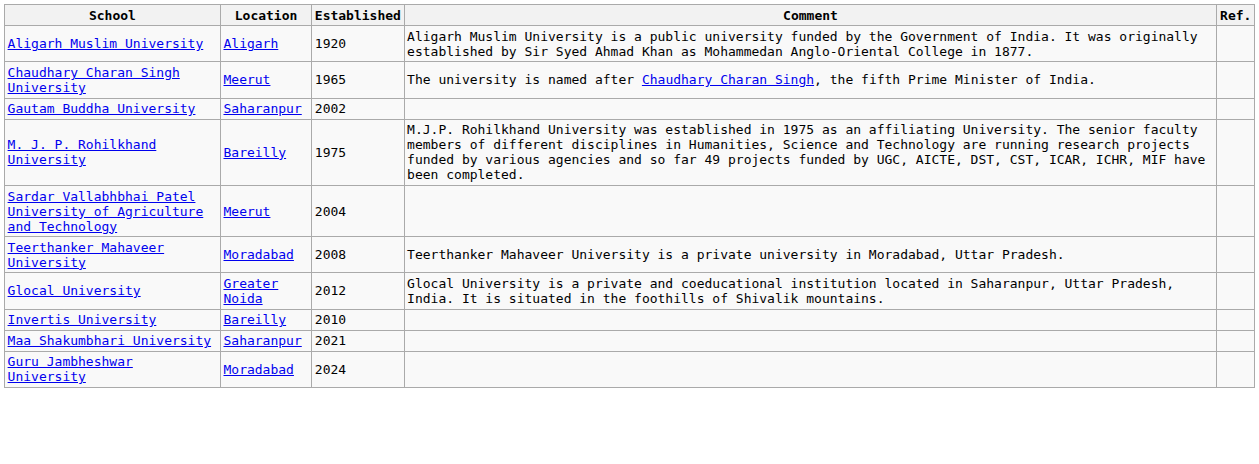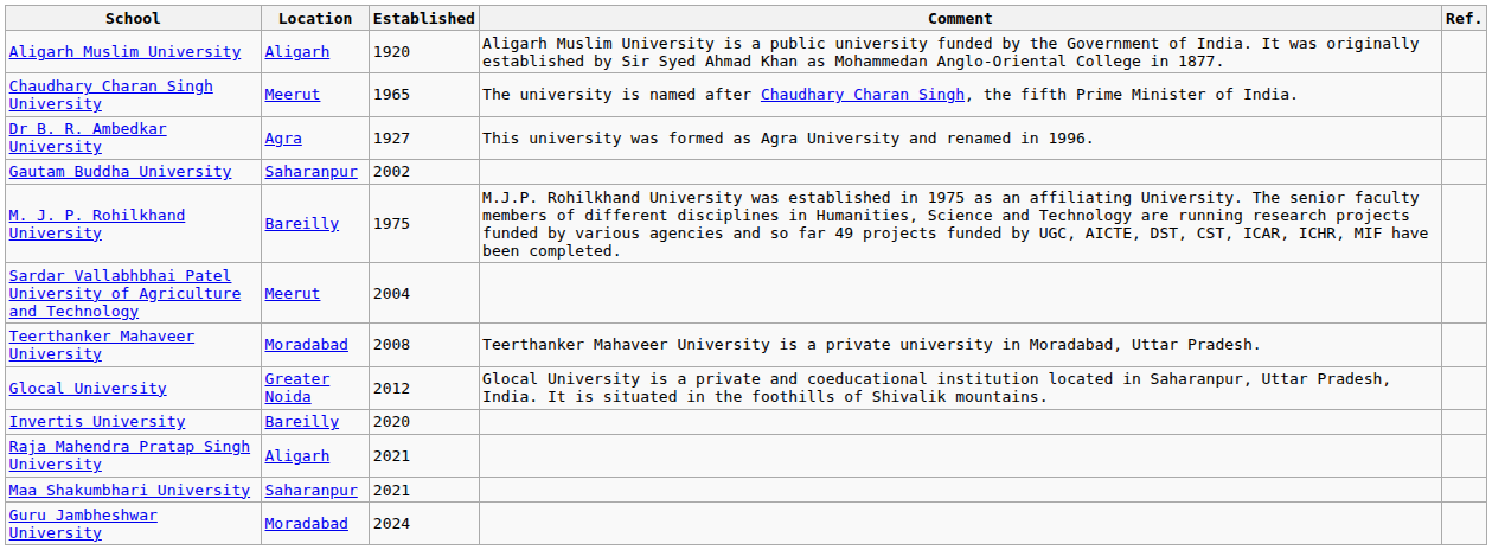+ row: Dr B. R. Ambedkar University | Agra | 1927 | This university was formed as Agra University and renamed in 1996.
Invertis University | Established: 2010 -> 2020
+ row: Raja Mahendra Pratap Singh University | Aligarh | 2021
